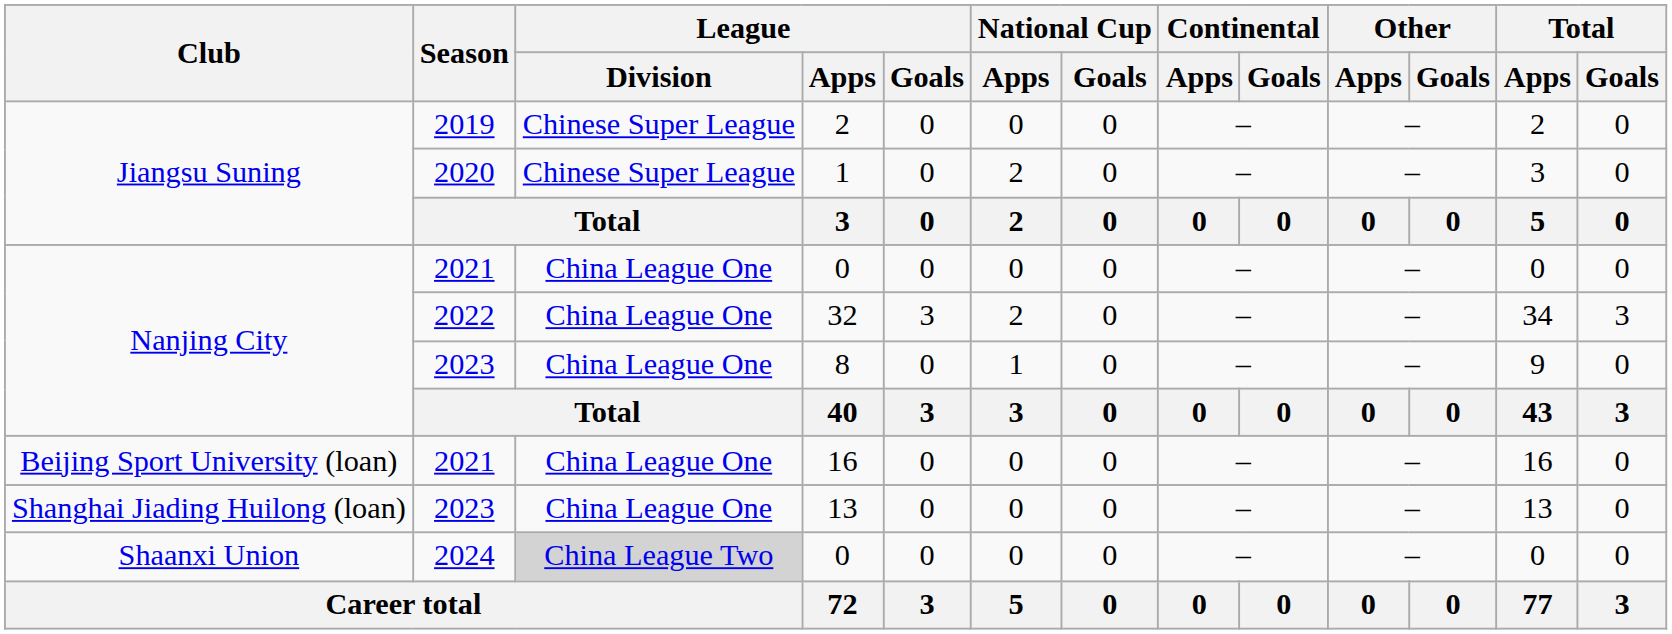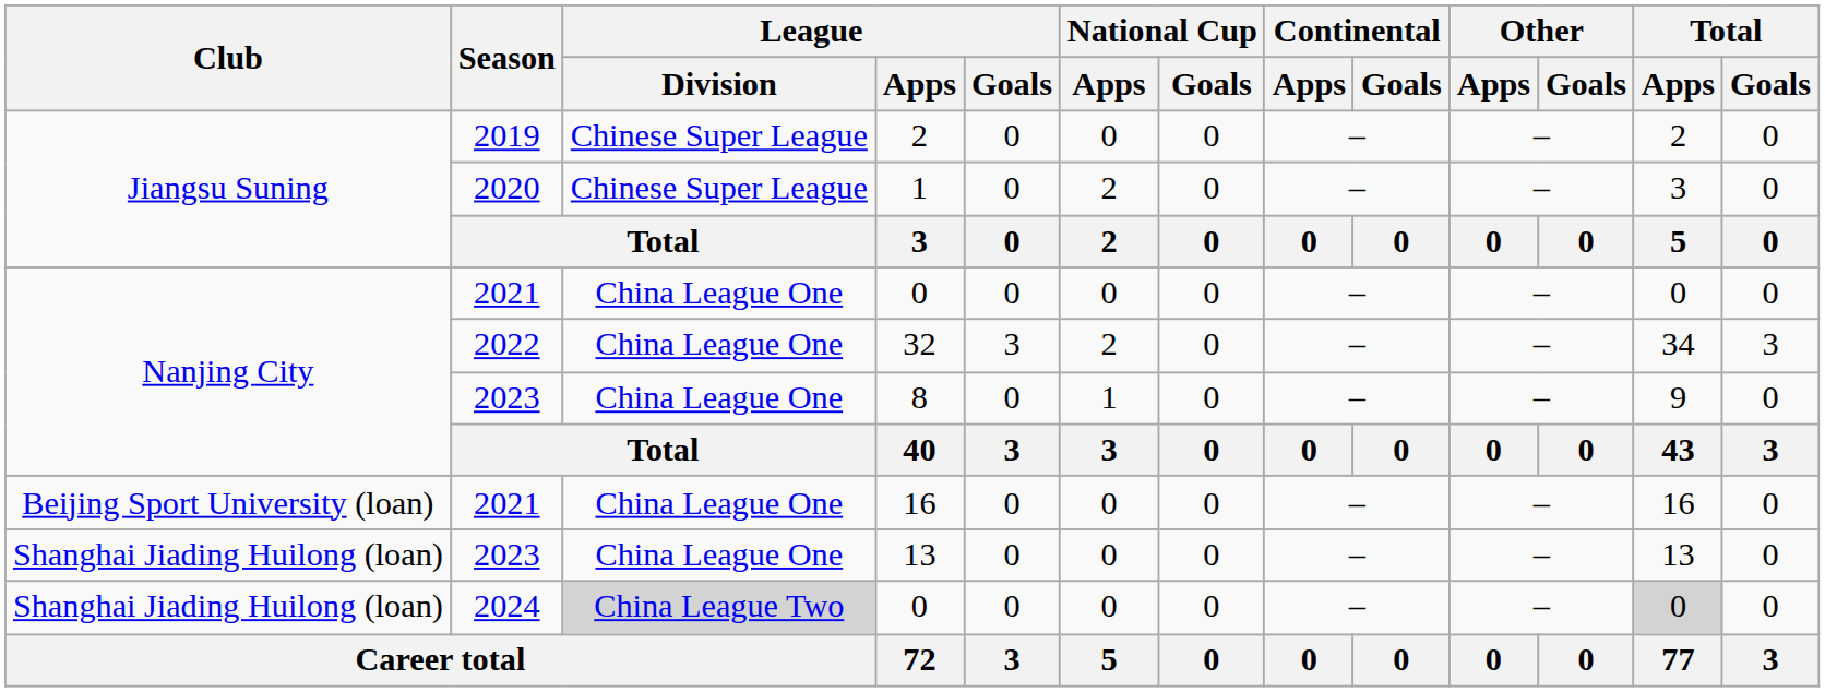2024 / 0 | Club: Shaanxi Union -> Shanghai Jiading Huilong (loan)
2024 / 0 | Total / Apps: no background -> lightgrey background
